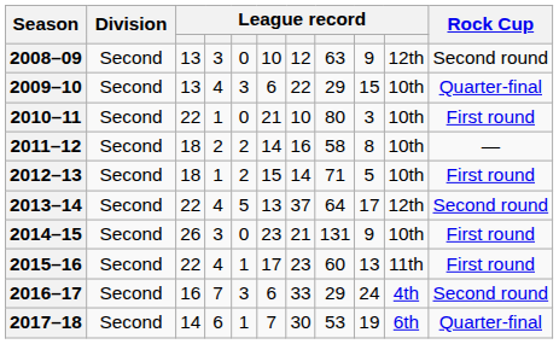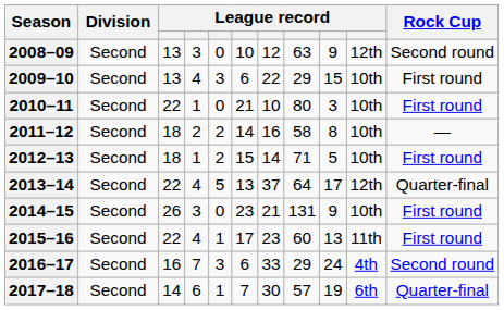2009–10 | Rock Cup: Quarter-final -> First round
2013–14 | Rock Cup: Second round -> Quarter-final
2017–18 | column 8: 53 -> 57
